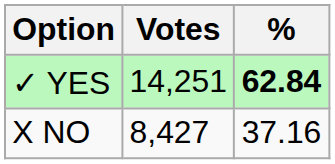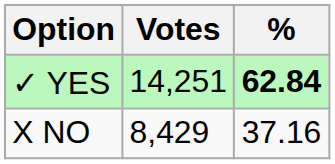X NO | Votes: 8,427 -> 8,429
